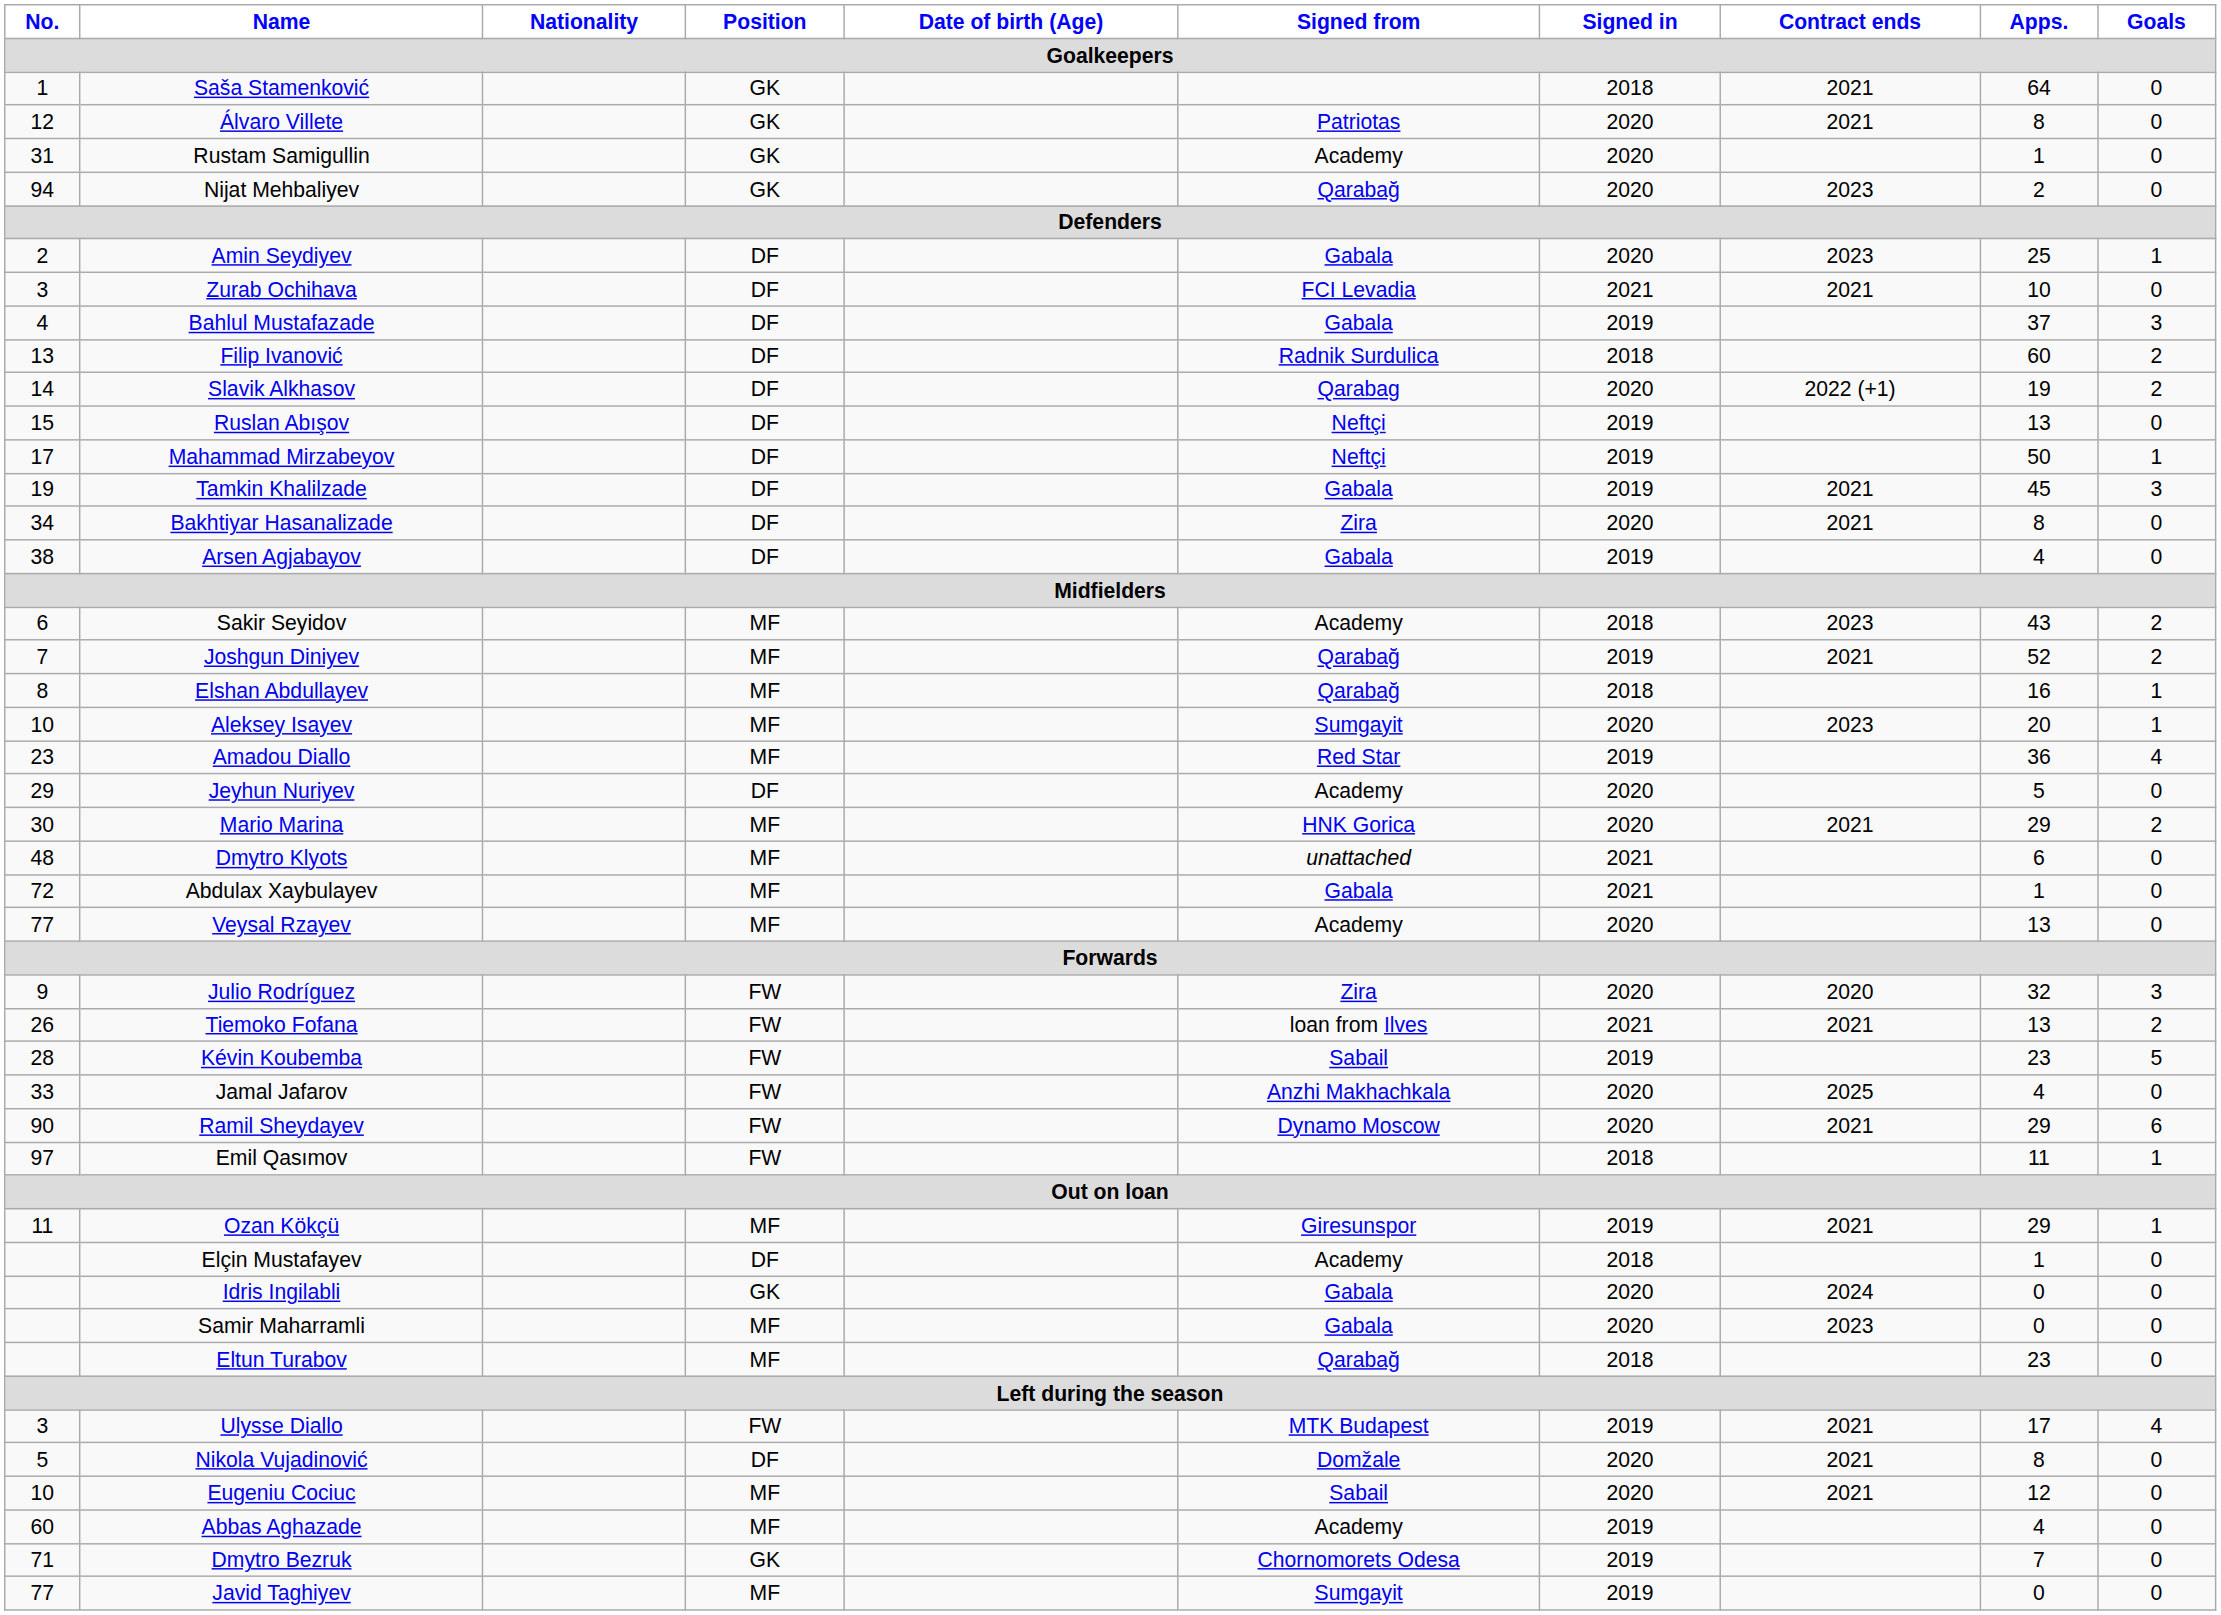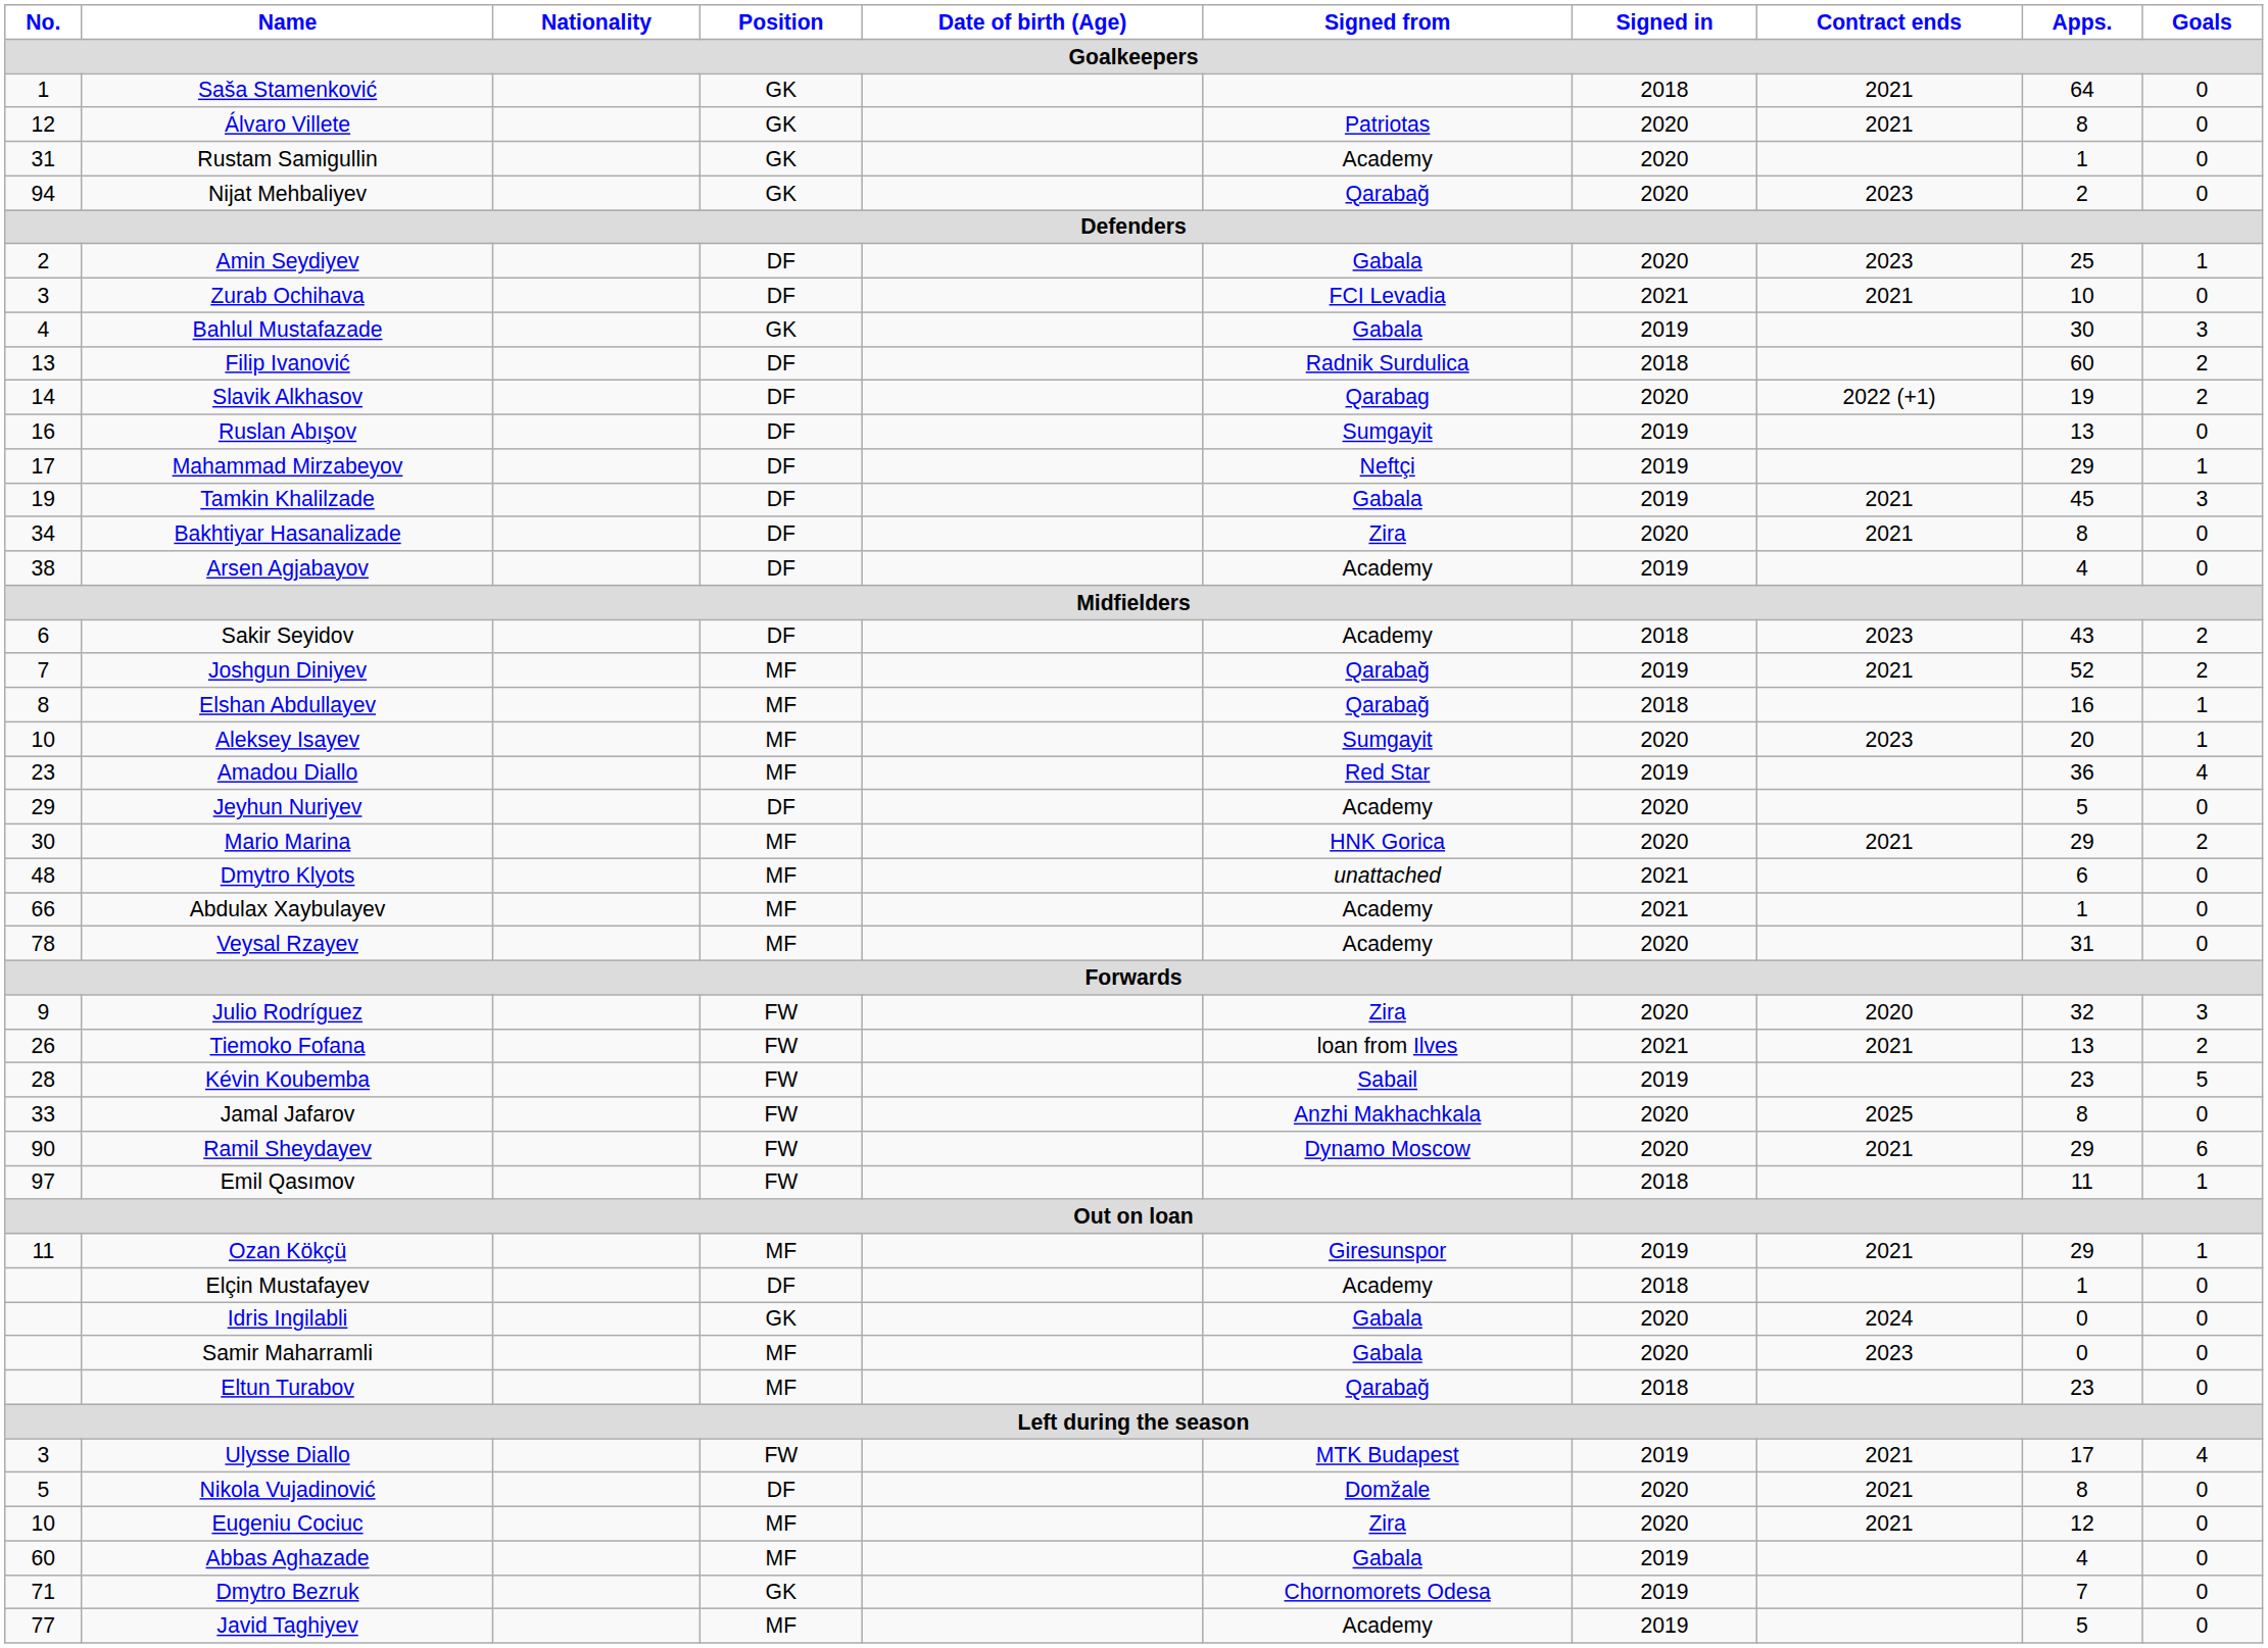Bahlul Mustafazade | Position: DF -> GK
Bahlul Mustafazade | Apps.: 37 -> 30
Ruslan Abışov | No.: 15 -> 16
Ruslan Abışov | Signed from: Neftçi -> Sumgayit
Mahammad Mirzabeyov | Apps.: 50 -> 29
Arsen Agjabayov | Signed from: Gabala -> Academy
Sakir Seyidov | Position: MF -> DF
Abdulax Xaybulayev | No.: 72 -> 66
Abdulax Xaybulayev | Signed from: Gabala -> Academy
Veysal Rzayev | No.: 77 -> 78
Veysal Rzayev | Apps.: 13 -> 31
Jamal Jafarov | Apps.: 4 -> 8
Eugeniu Cociuc | Signed from: Sabail -> Zira
Abbas Aghazade | Signed from: Academy -> Gabala
Javid Taghiyev | Signed from: Sumgayit -> Academy
Javid Taghiyev | Apps.: 0 -> 5
